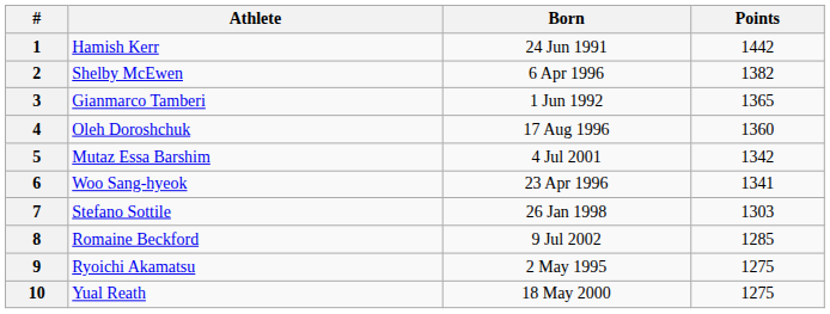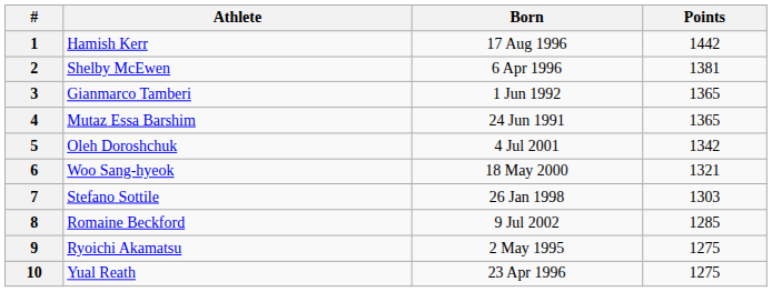1 | Born: 24 Jun 1991 -> 17 Aug 1996
2 | Points: 1382 -> 1381
4 | Athlete: Oleh Doroshchuk -> Mutaz Essa Barshim
4 | Born: 17 Aug 1996 -> 24 Jun 1991
4 | Points: 1360 -> 1365
5 | Athlete: Mutaz Essa Barshim -> Oleh Doroshchuk
6 | Born: 23 Apr 1996 -> 18 May 2000
6 | Points: 1341 -> 1321
10 | Born: 18 May 2000 -> 23 Apr 1996
